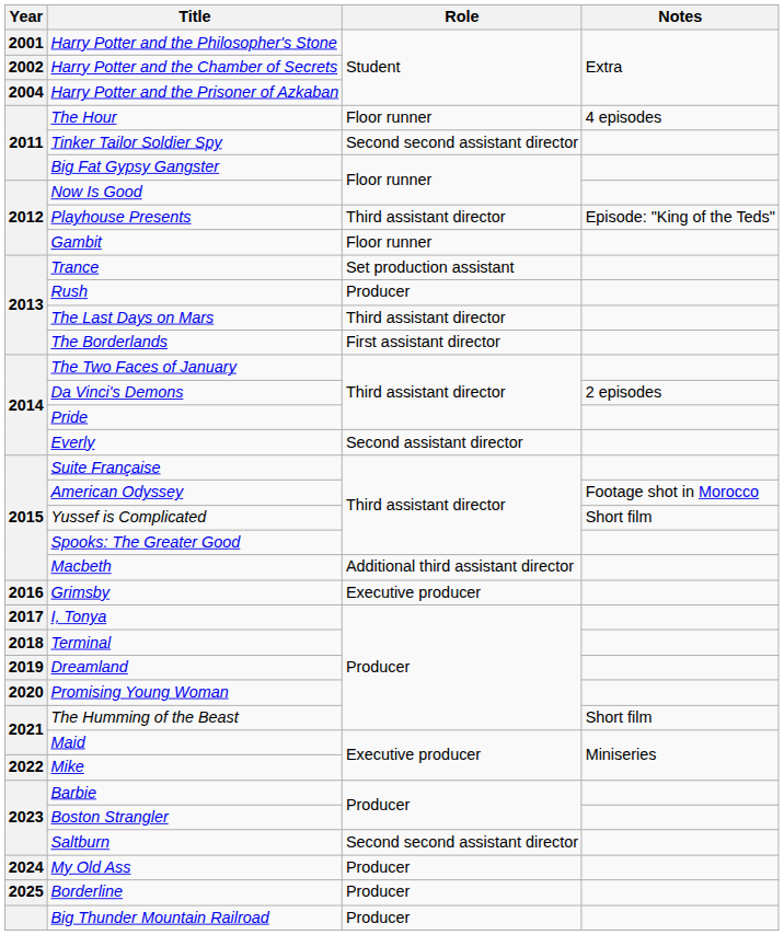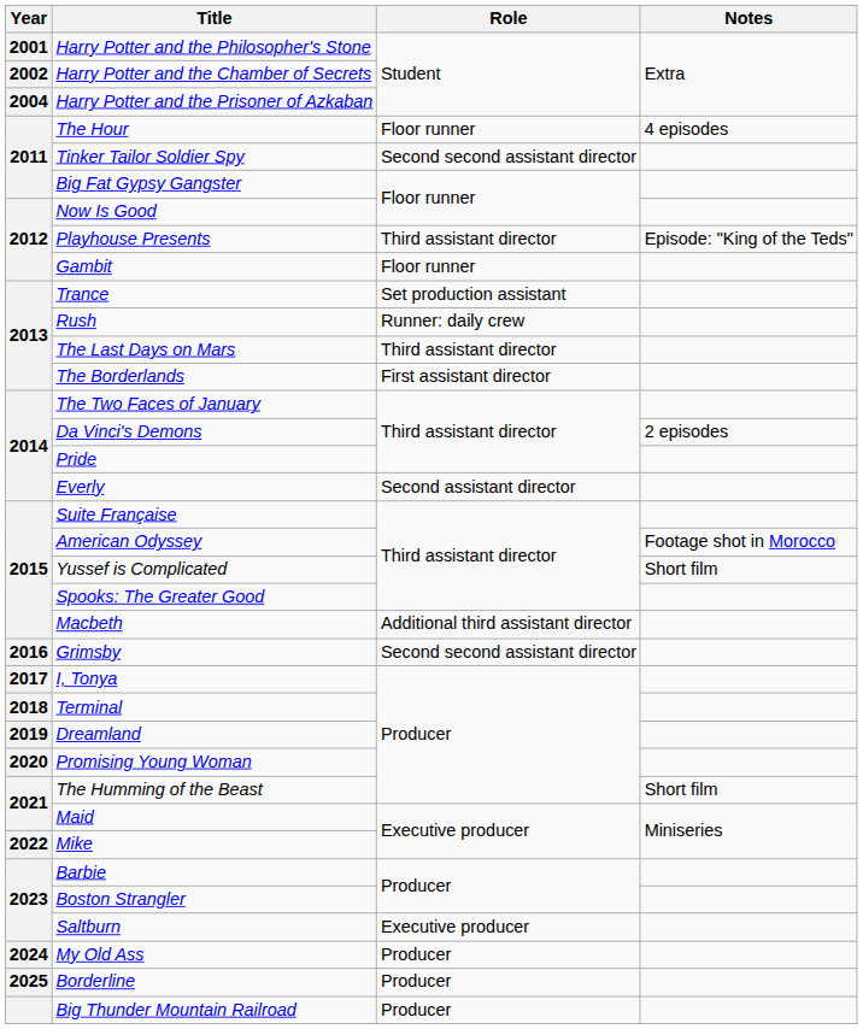Rush | Role: Producer -> Runner: daily crew
Grimsby | Role: Executive producer -> Second second assistant director
Saltburn | Role: Second second assistant director -> Executive producer
